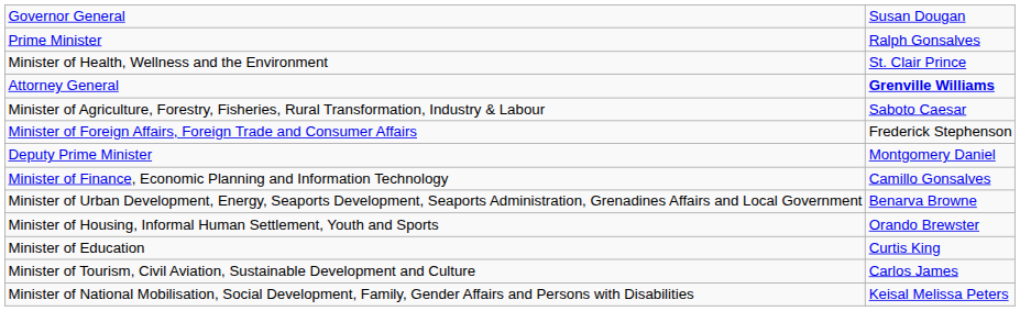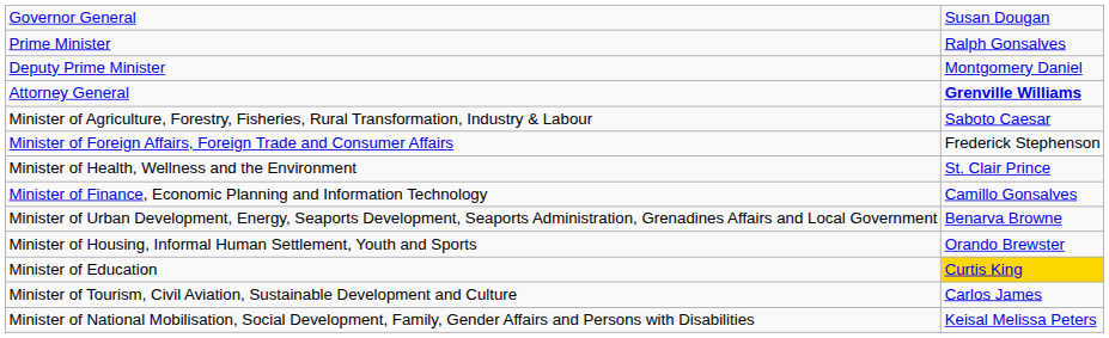rows swapped: Deputy Prime Minister <-> Minister of Health, Wellness and the Environment
Minister of Education | column 2: no background -> gold background
